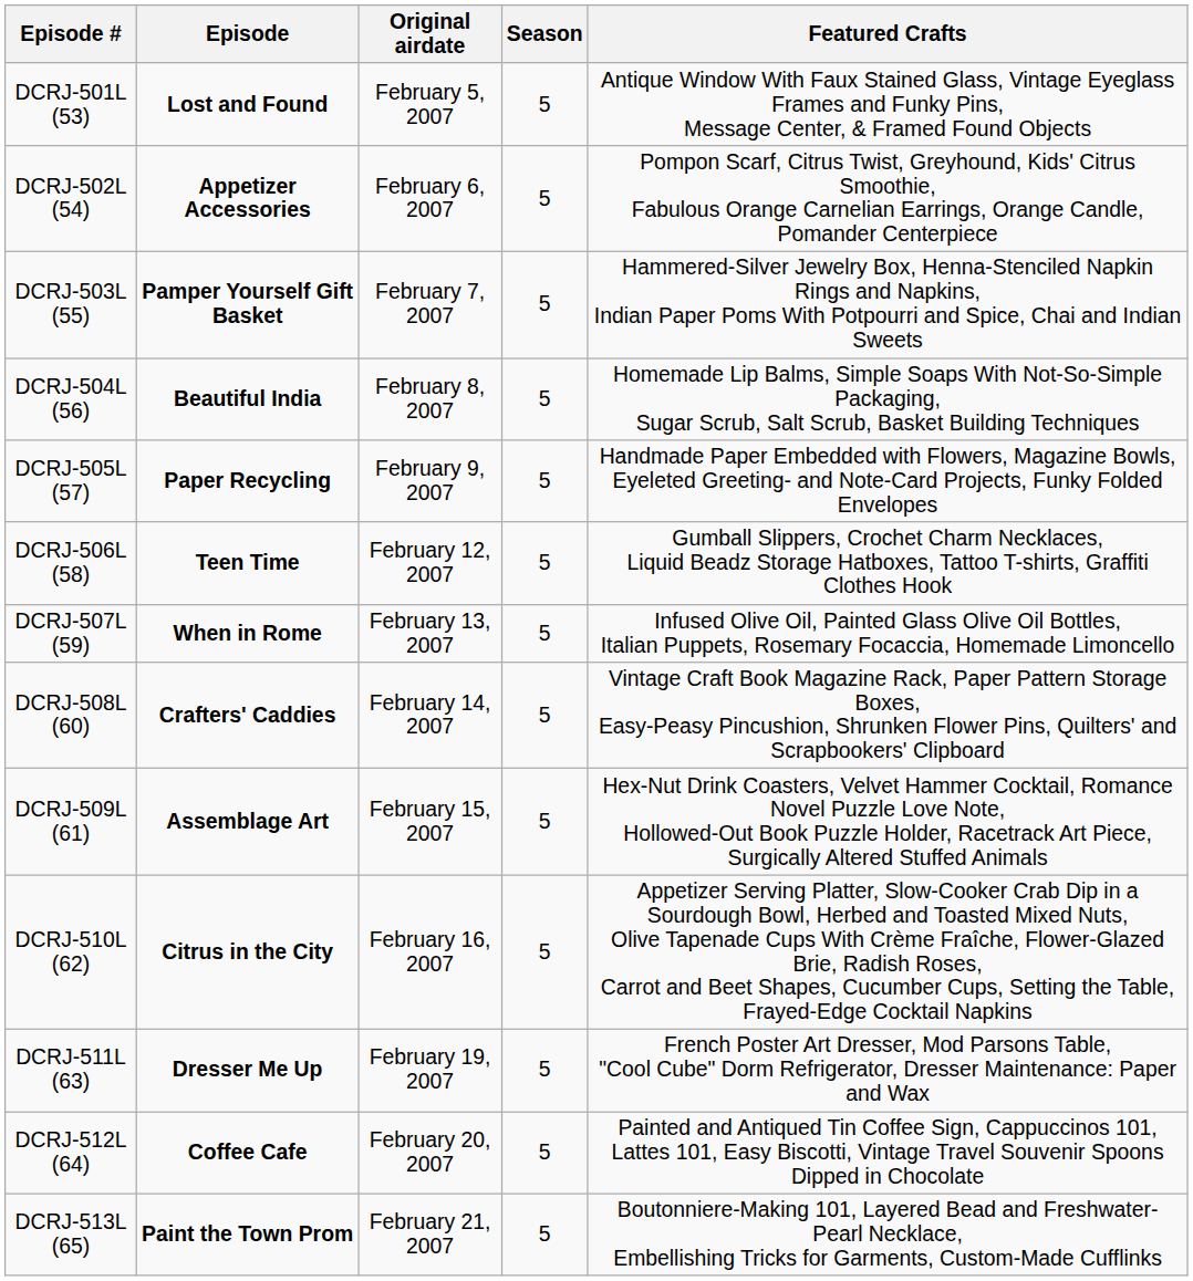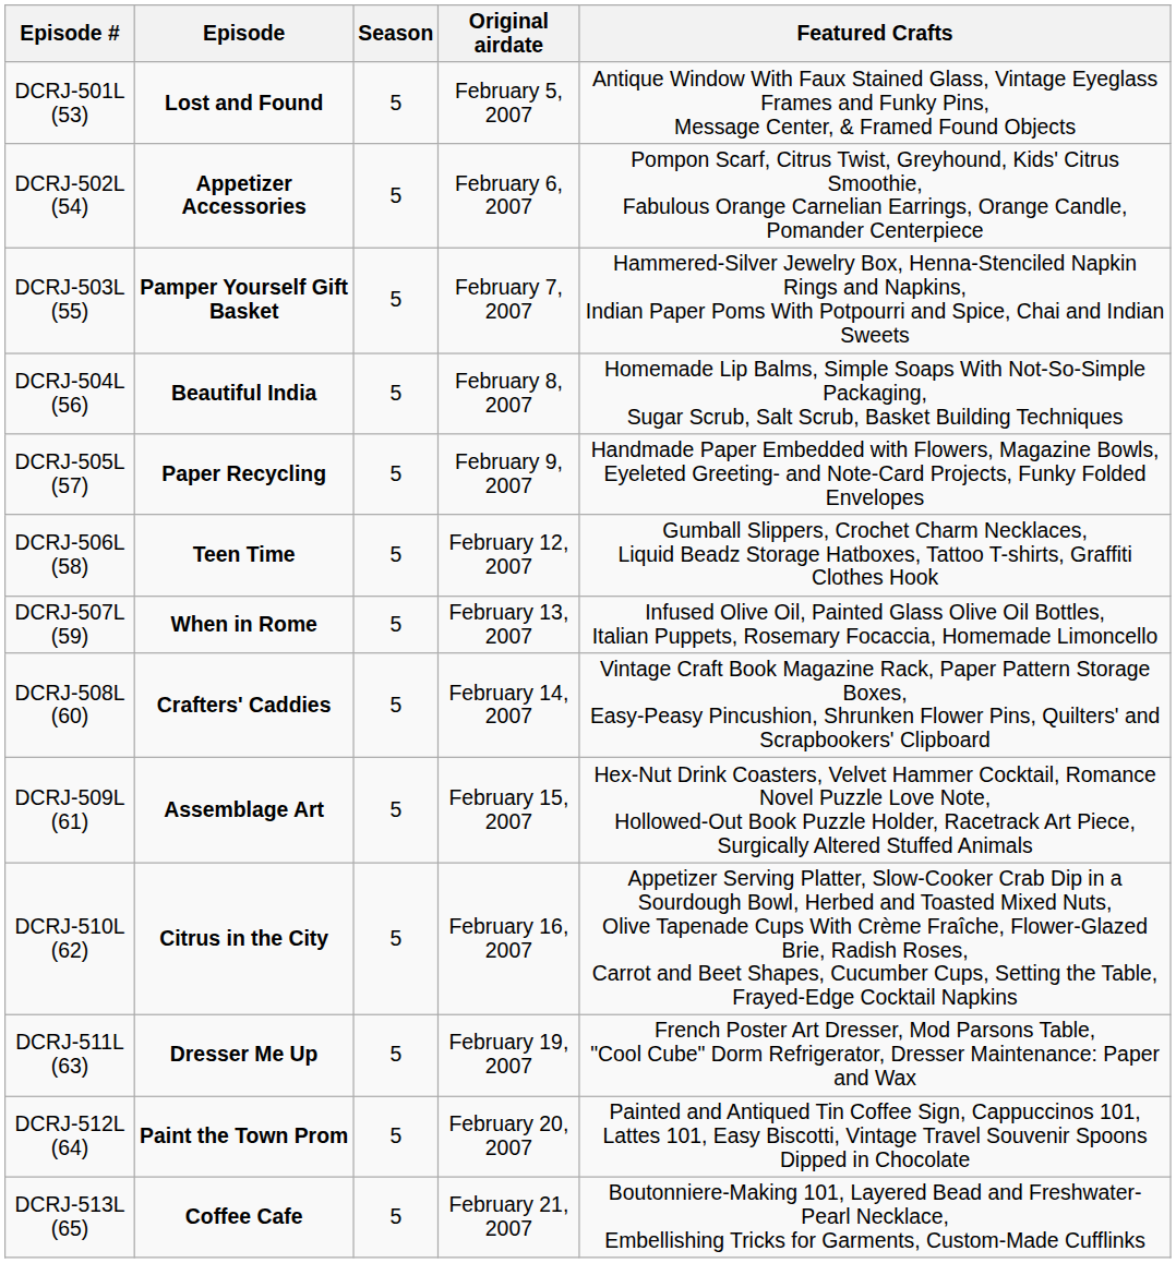columns swapped: Original airdate <-> Season
DCRJ-512L (64) | Episode: Coffee Cafe -> Paint the Town Prom
DCRJ-513L (65) | Episode: Paint the Town Prom -> Coffee Cafe
